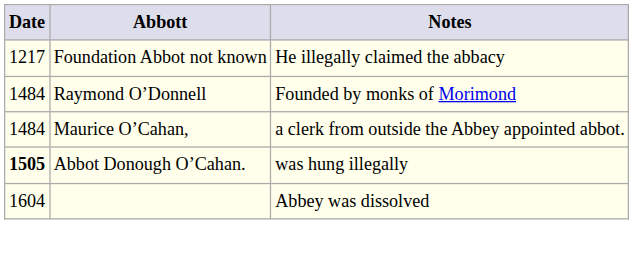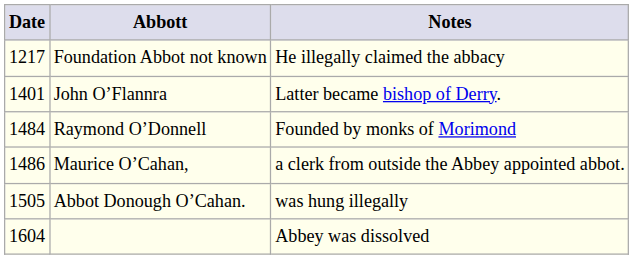+ row: 1401 | John O’Flannra | Latter became bishop of Derry.
Maurice O’Cahan, | Date: 1484 -> 1486
Abbot Donough O’Cahan. | Date: bold -> normal
